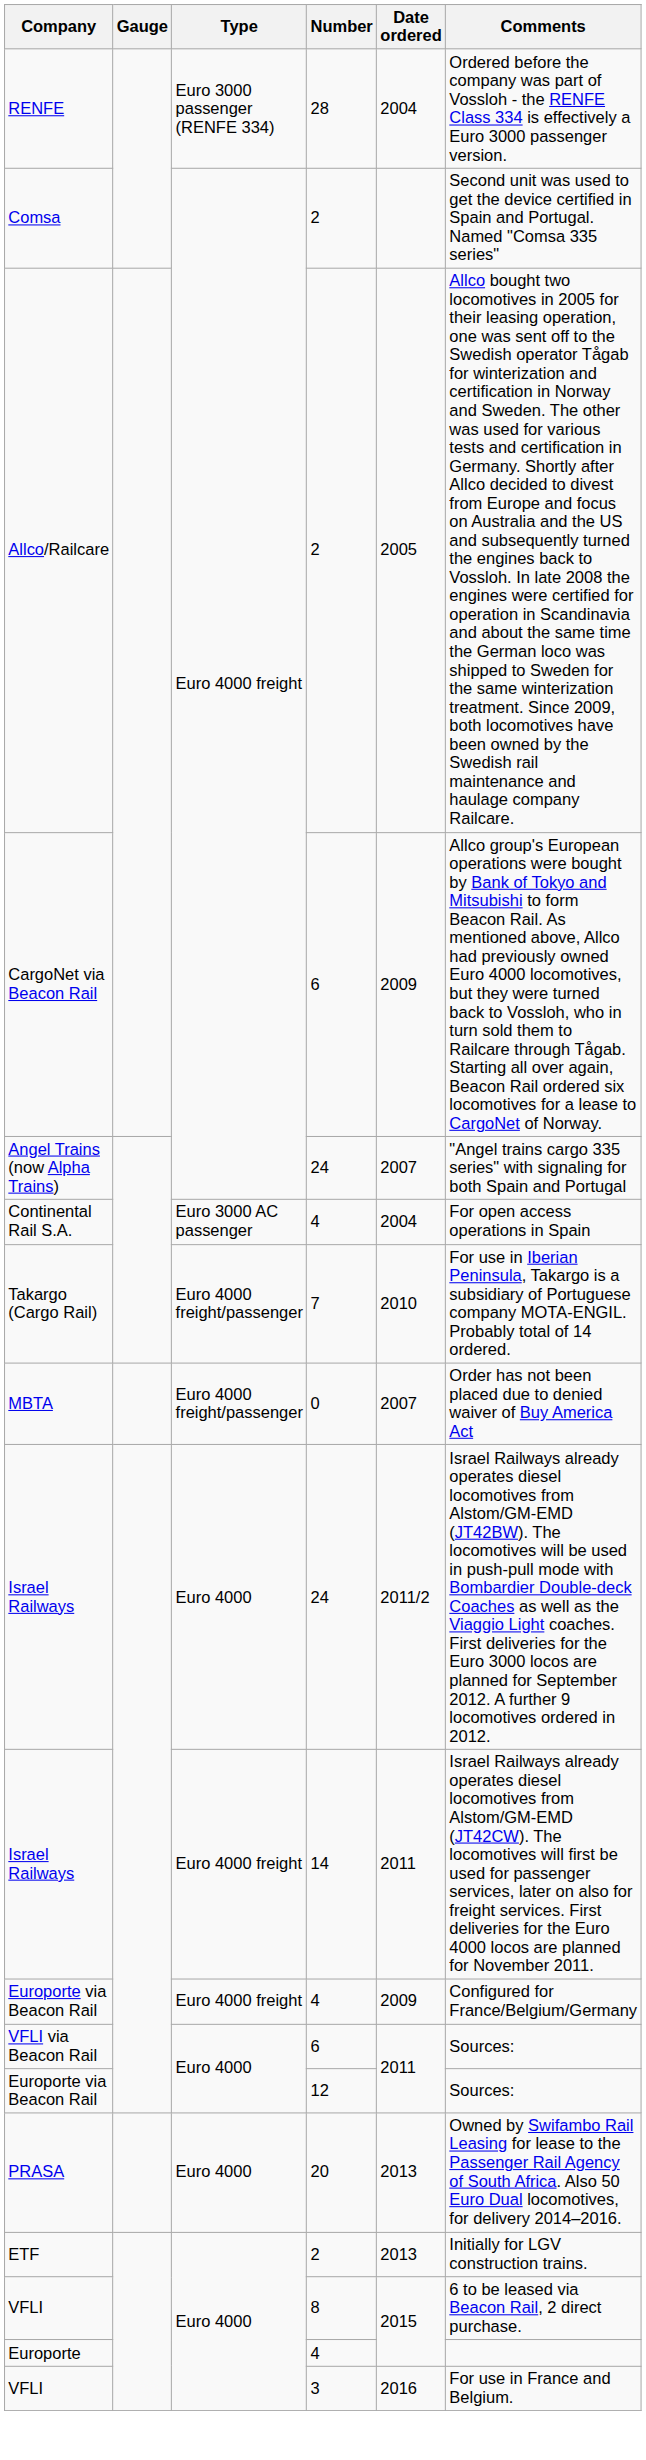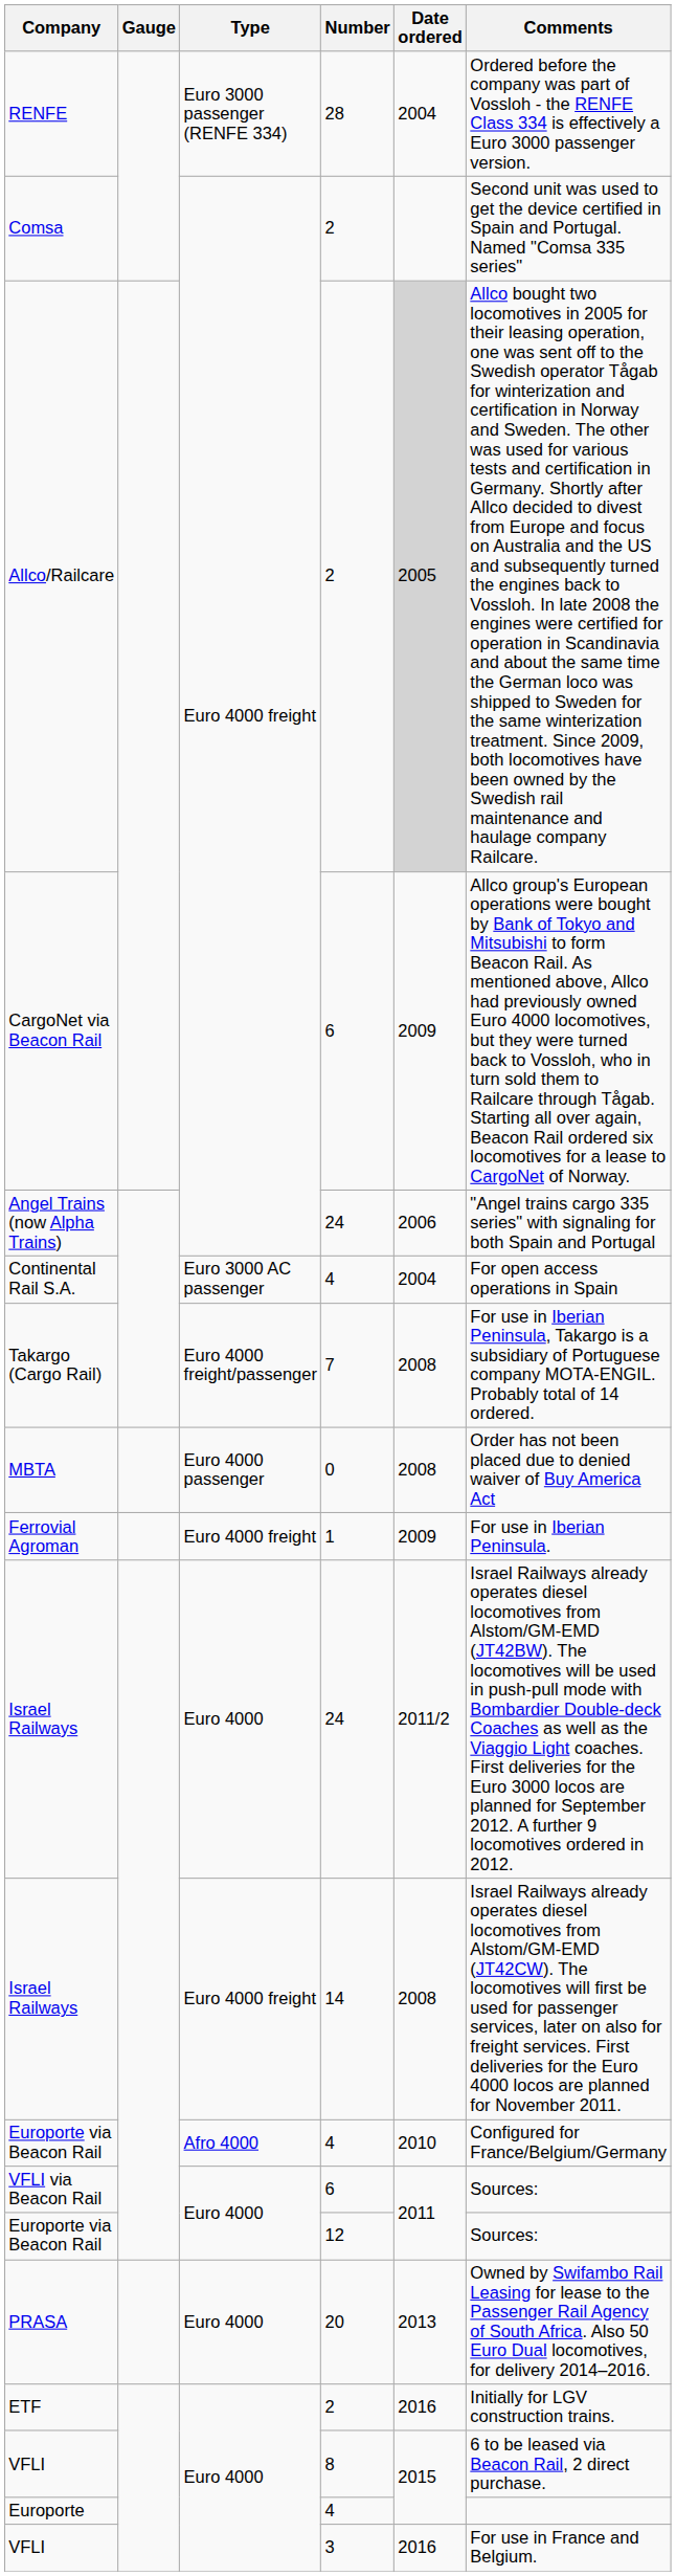Allco/Railcare | Date ordered: no background -> lightgrey background
Angel Trains (now Alpha Trains) | Date ordered: 2007 -> 2006
Takargo (Cargo Rail) | Date ordered: 2010 -> 2008
MBTA | Type: Euro 4000 freight/passenger -> Euro 4000 passenger
MBTA | Date ordered: 2007 -> 2008
+ row: Ferrovial Agroman | Euro 4000 freight | 1 | 2009 | For use in Iberian Peninsula.
Israel Railways / 14 | Date ordered: 2011 -> 2008
Europorte via Beacon Rail / 4 | Type: Euro 4000 freight -> Afro 4000
Europorte via Beacon Rail / 4 | Date ordered: 2009 -> 2010
ETF | Date ordered: 2013 -> 2016
